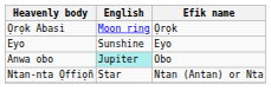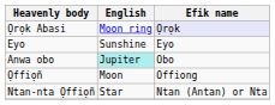Ọrọk Abasi | Efik name: no background -> lavender background
+ row: Ọffiọñ | Moon | Offiong
